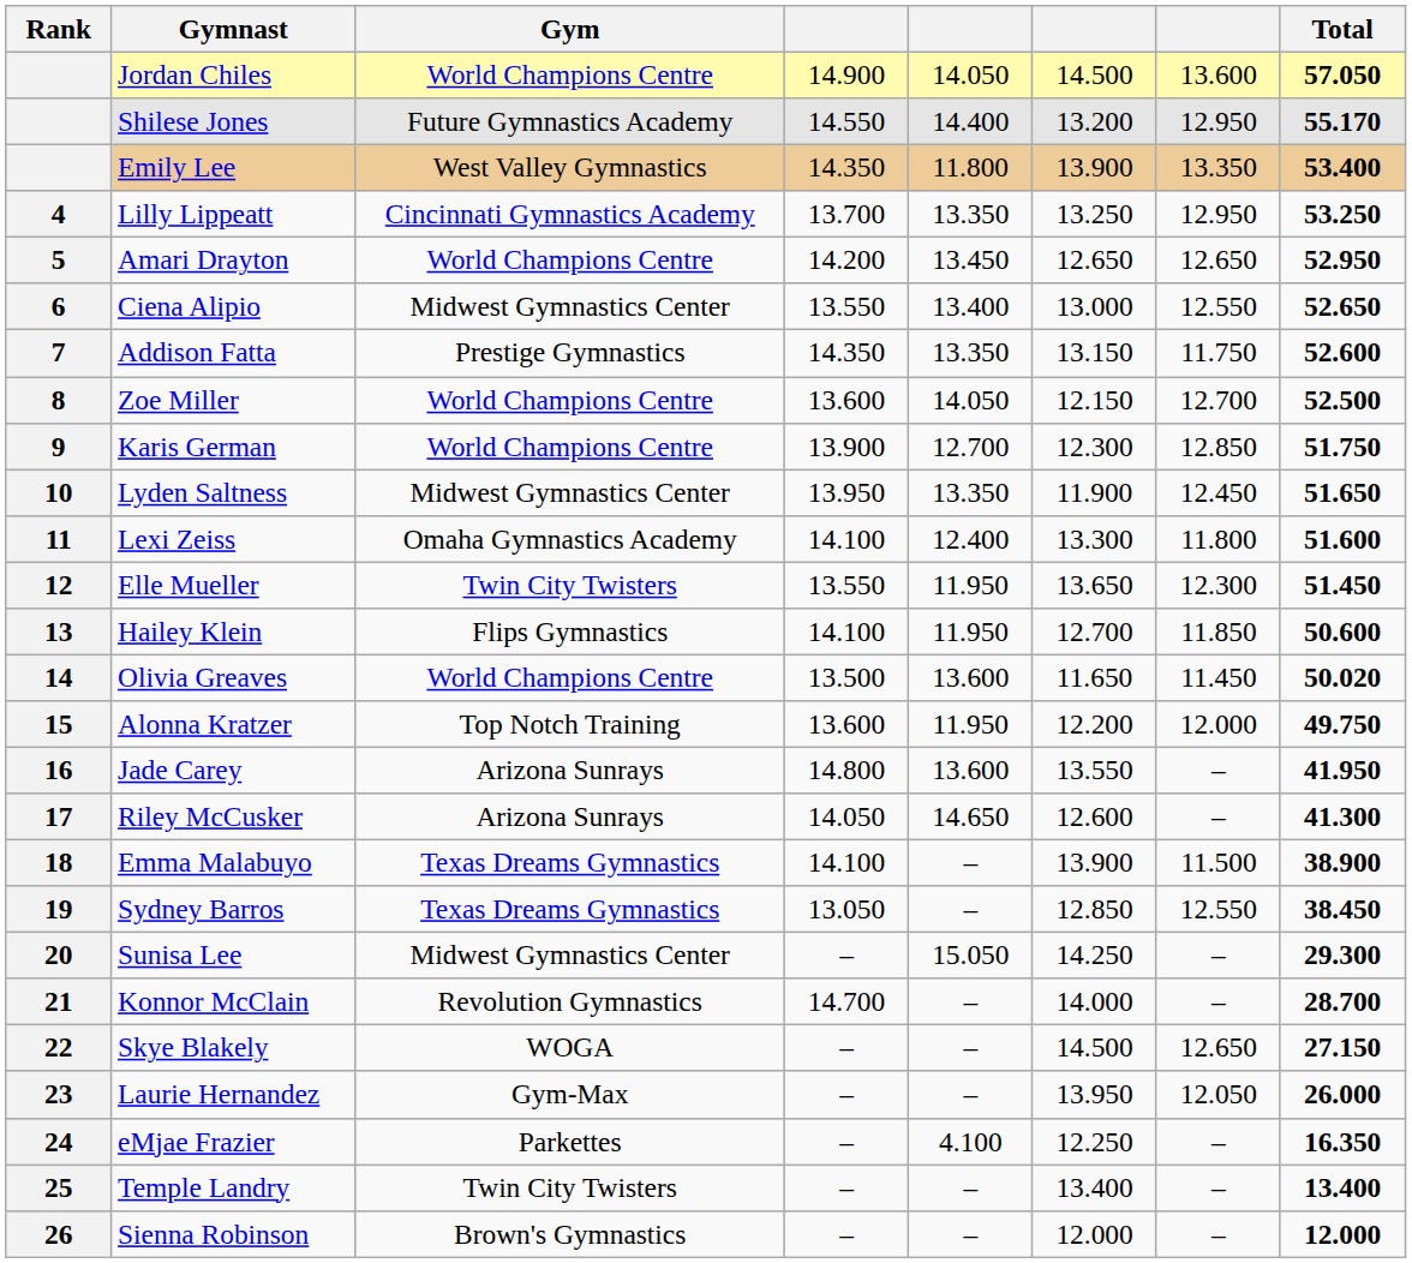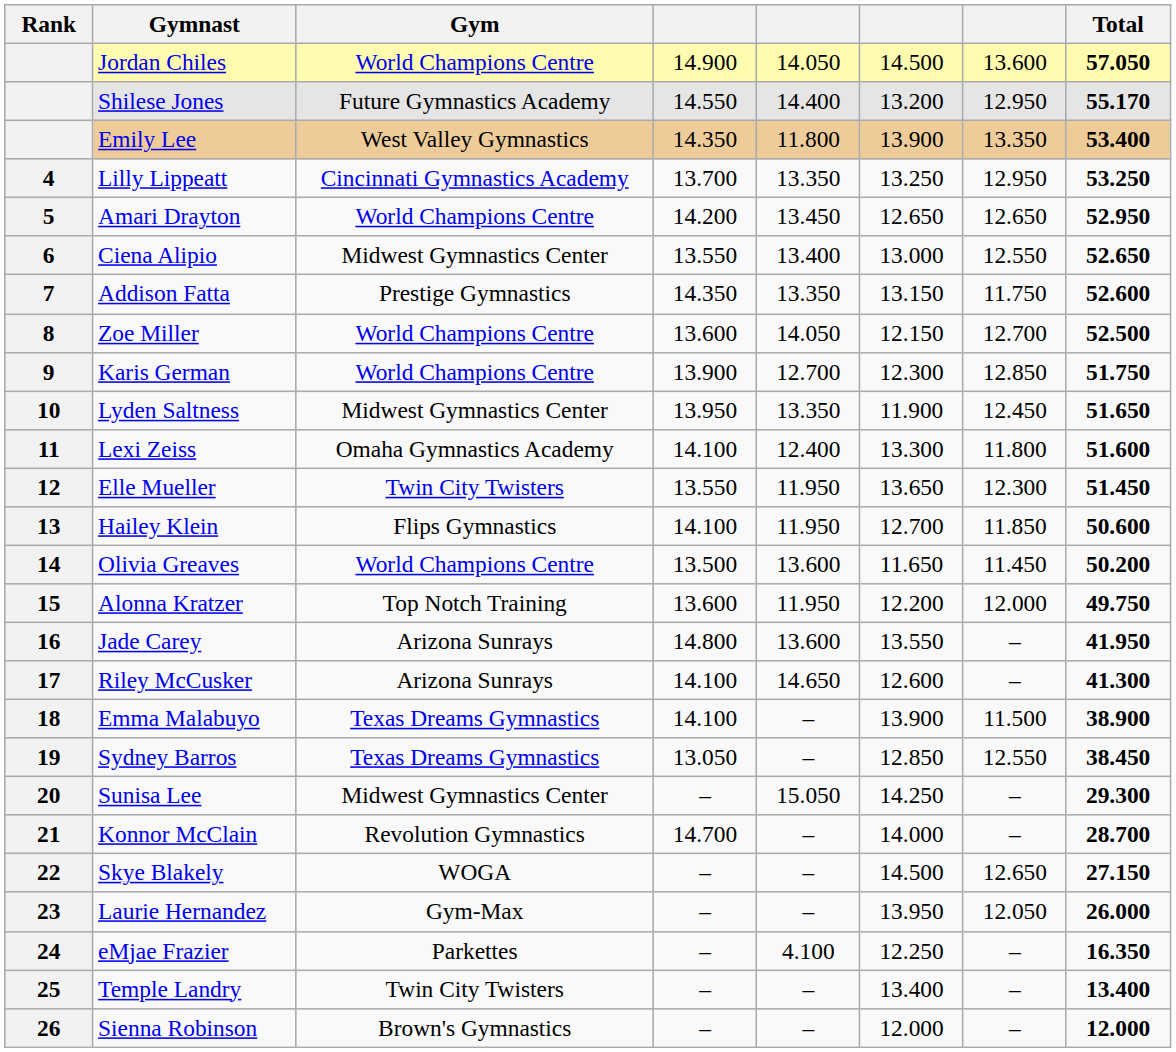Olivia Greaves | Total: 50.020 -> 50.200
Riley McCusker | column 4: 14.050 -> 14.100
